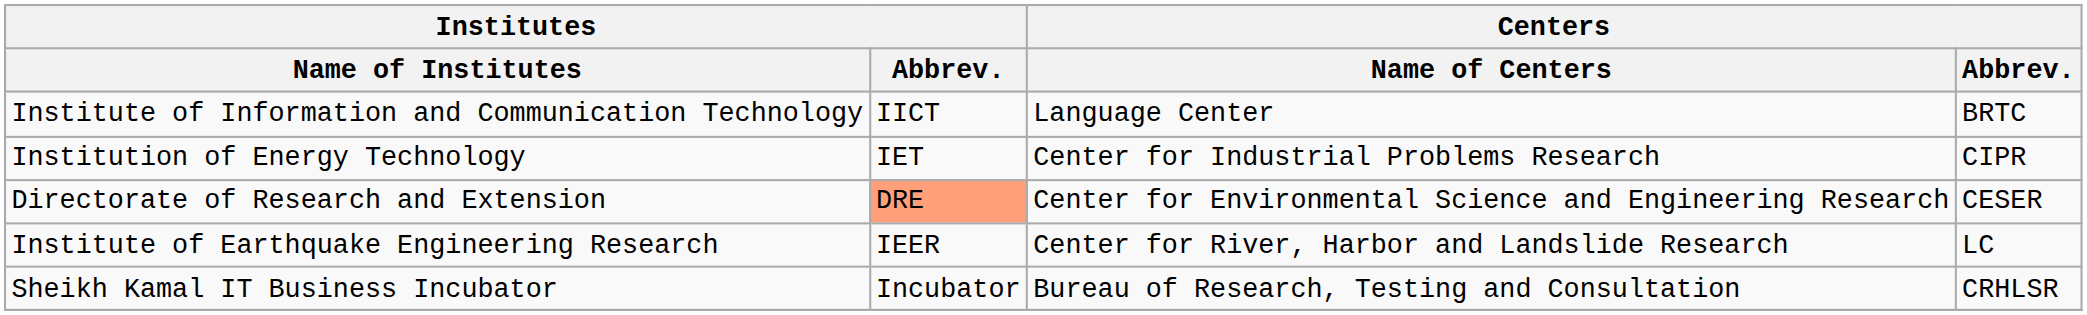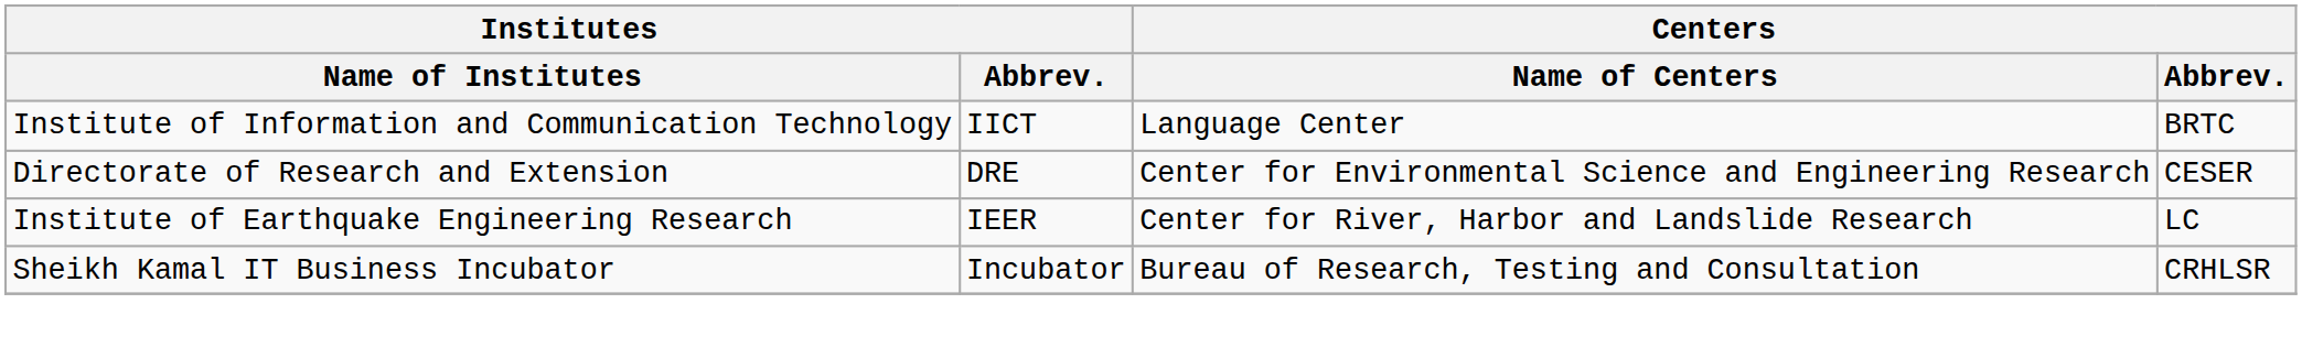- row: Institution of Energy Technology | IET | Center for Industrial Problems Research | CIPR
Directorate of Research and Extension | Institutes / Abbrev.: lightsalmon background -> no background
